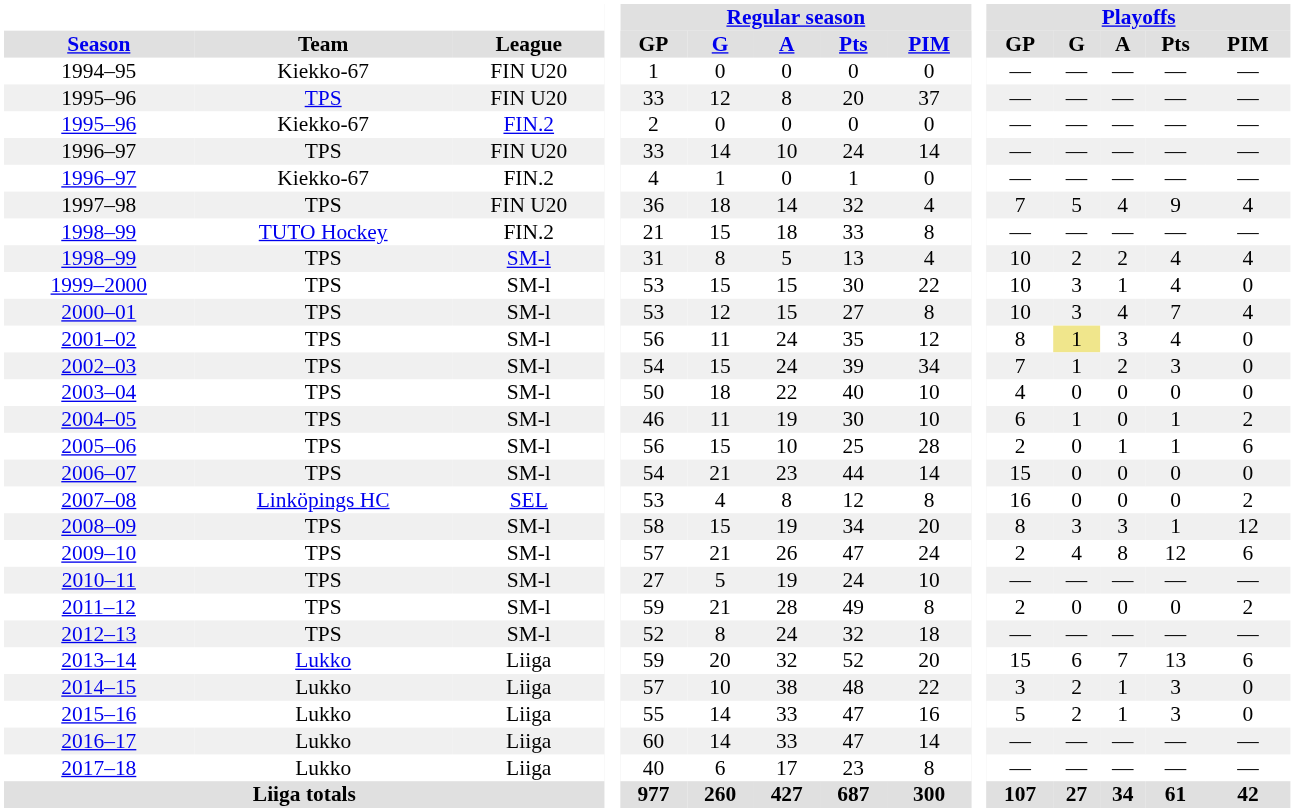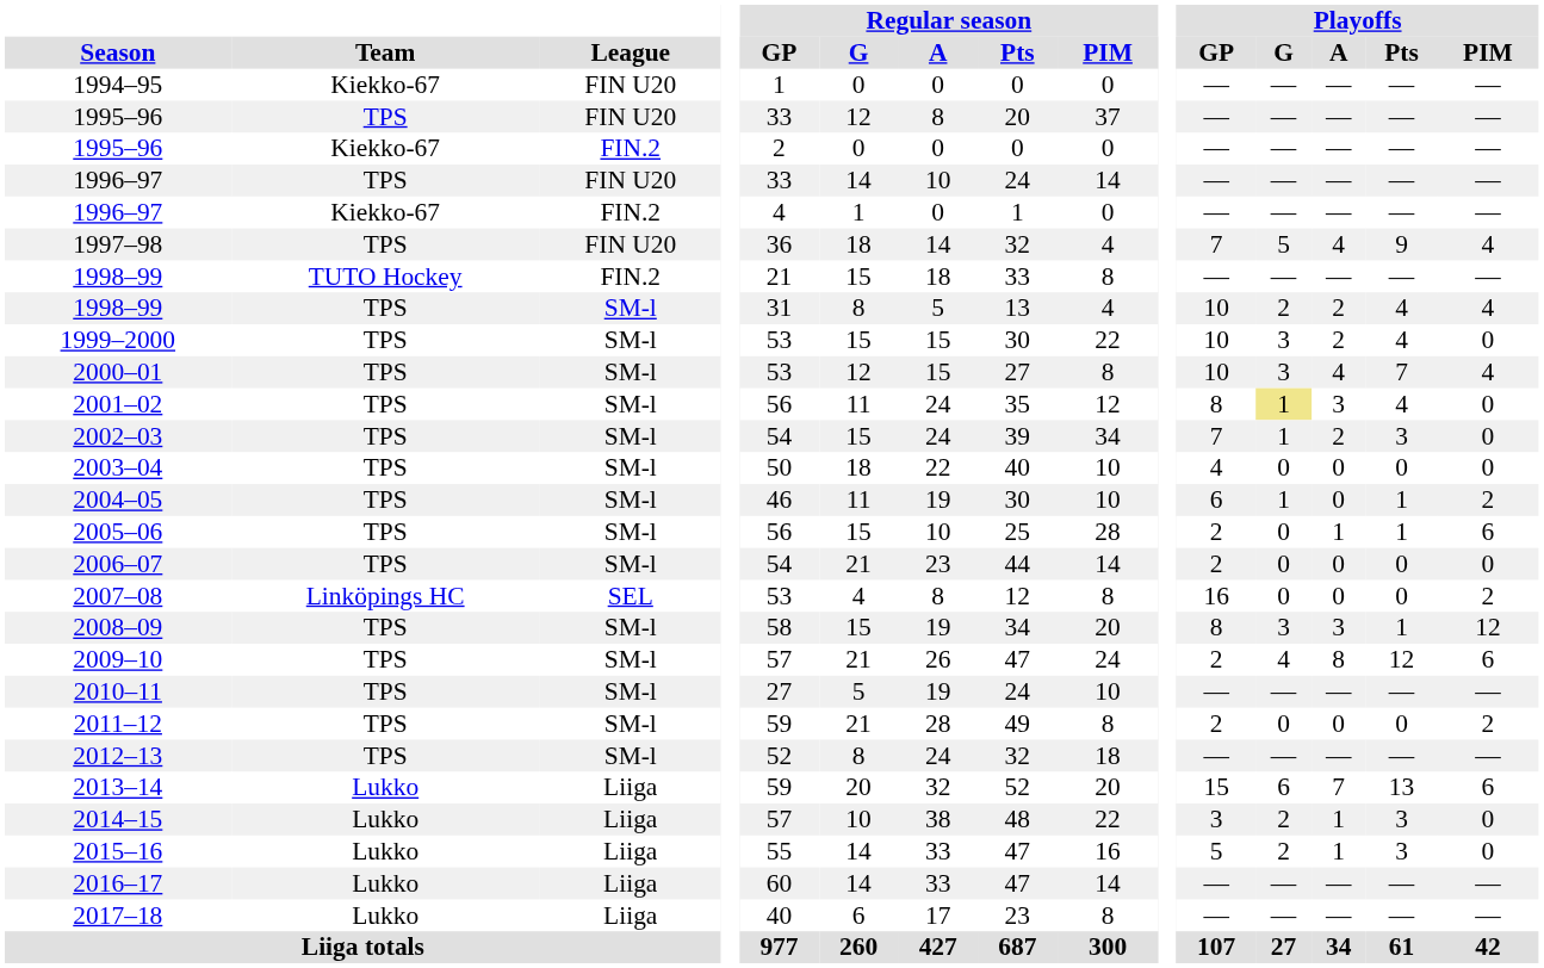1999–2000 | Playoffs / A: 1 -> 2
2006–07 | Playoffs / GP: 15 -> 2
